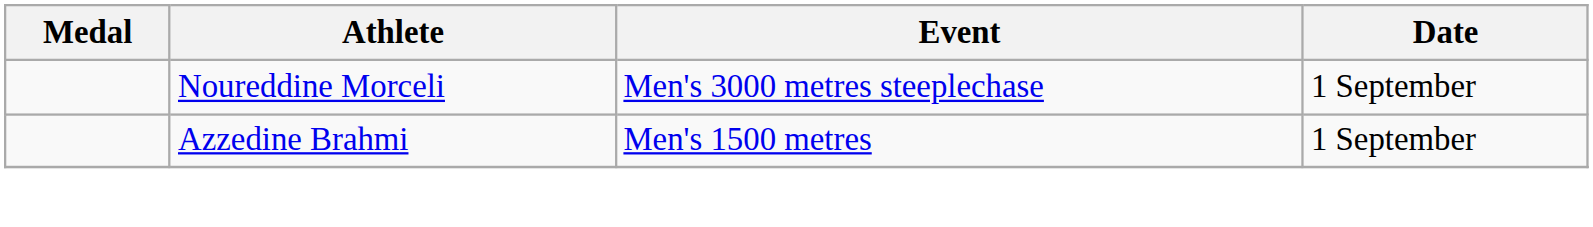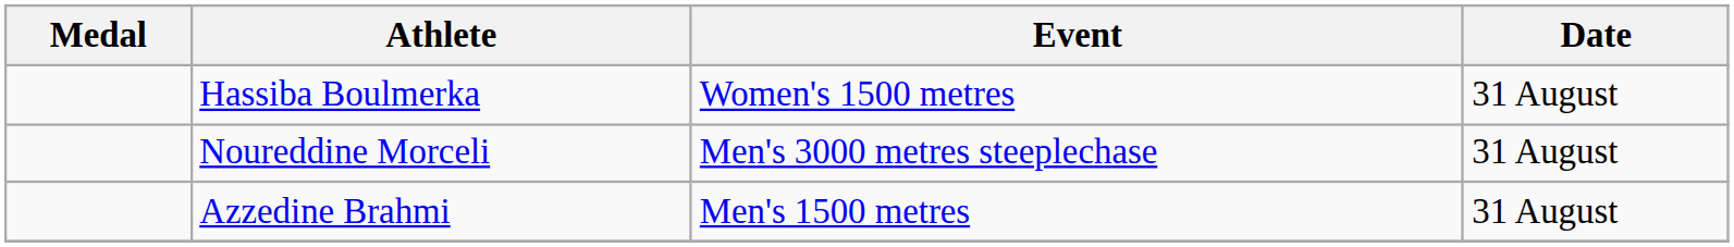+ row: Hassiba Boulmerka | Women's 1500 metres | 31 August
Noureddine Morceli | Date: 1 September -> 31 August
Azzedine Brahmi | Date: 1 September -> 31 August
